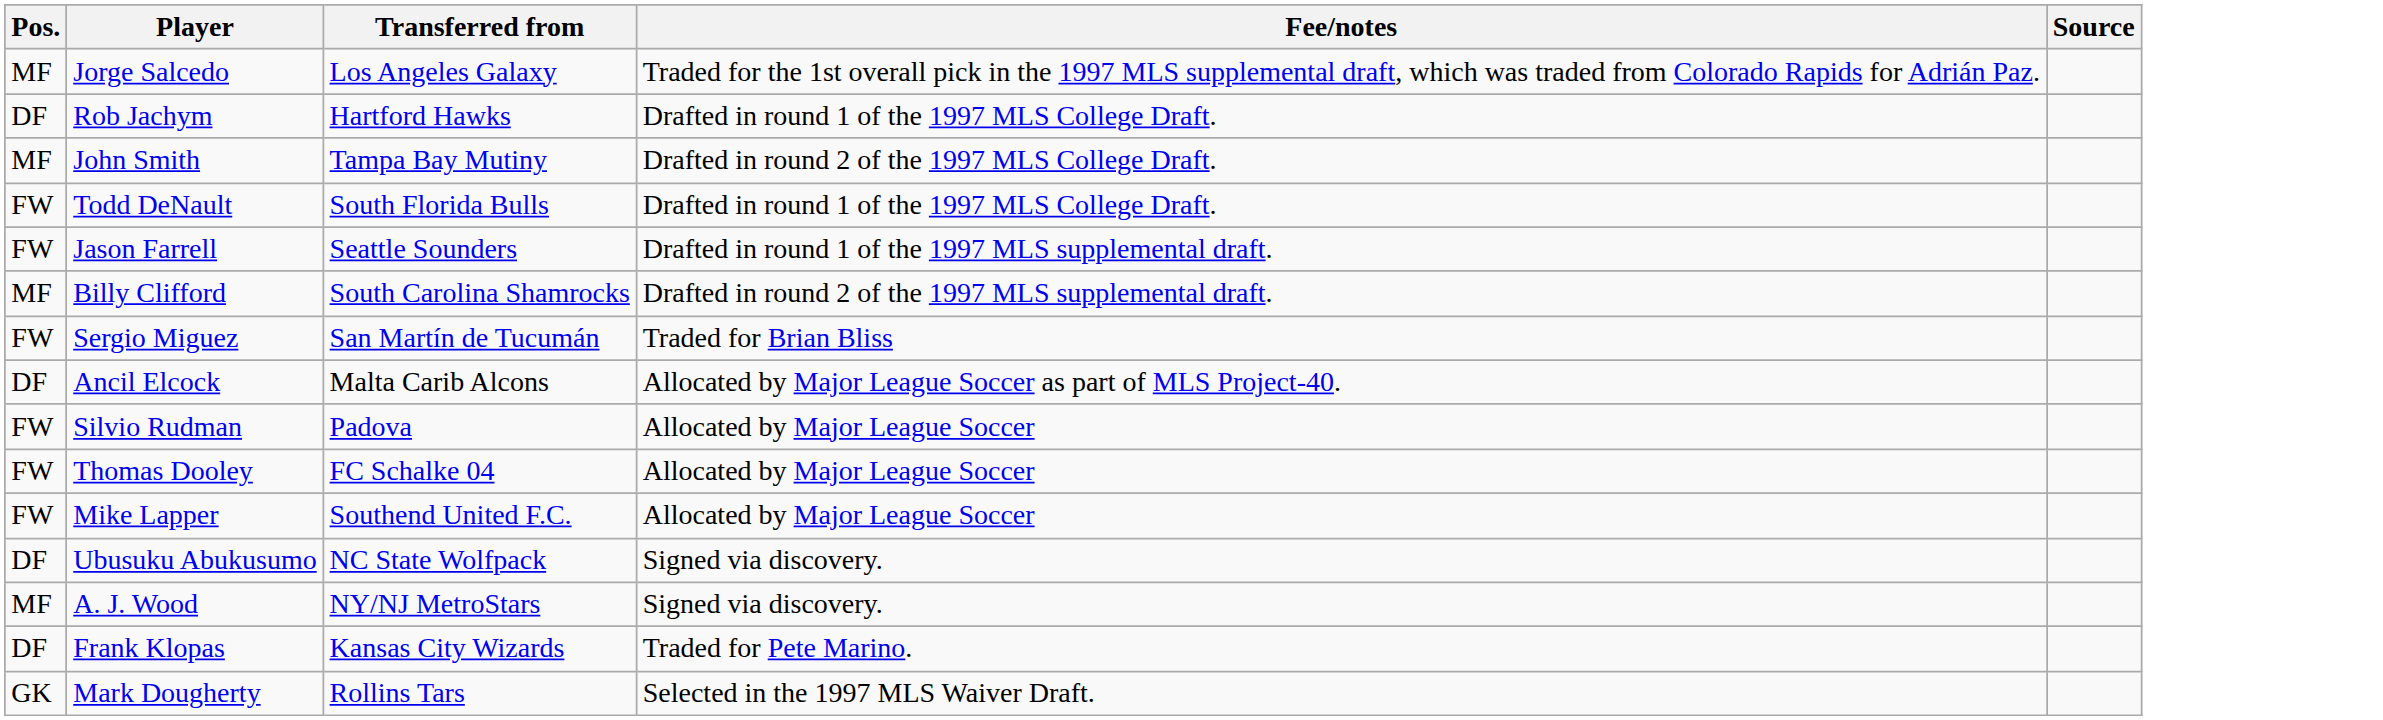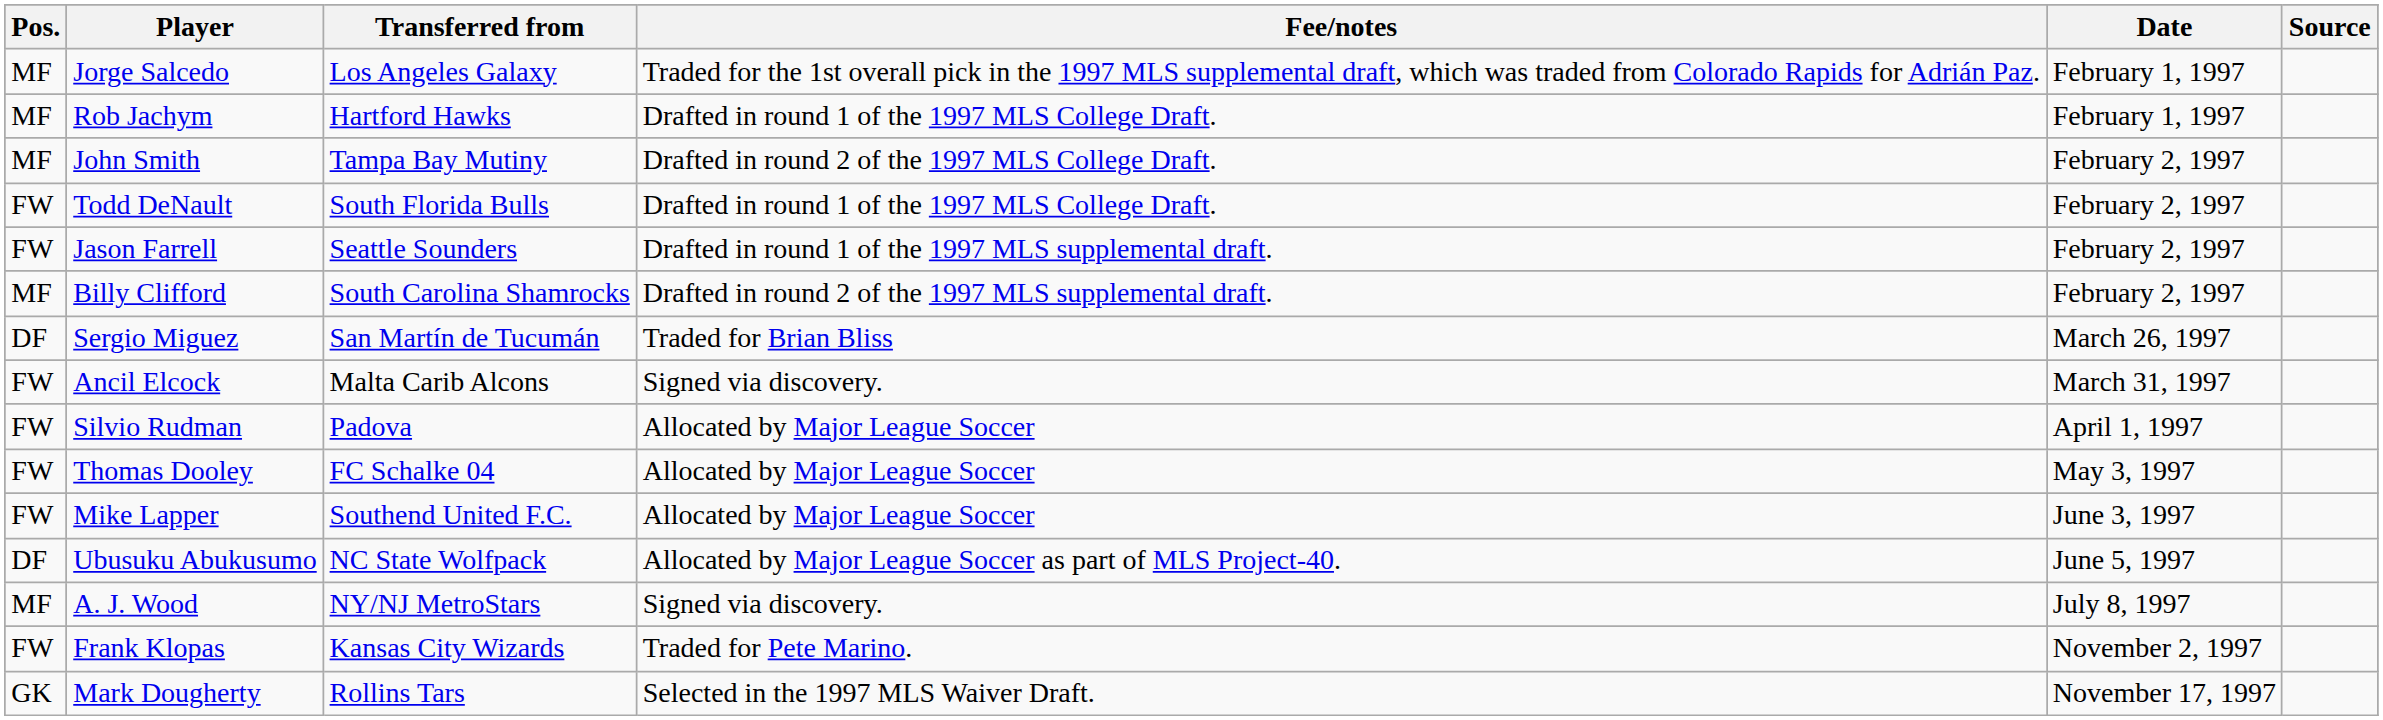+ column: Date | February 1, 1997 | February 1, 1997 | February 2, 1997 | February 2, 1997 | February 2, 1997 | February 2, 1997 | March 26, 1997 | March 31, 1997 | April 1, 1997 | May 3, 1997 | June 3, 1997 | June 5, 1997 | July 8, 1997 | November 2, 1997 | November 17, 1997
Rob Jachym | Pos.: DF -> MF
Sergio Miguez | Pos.: FW -> DF
Ancil Elcock | Pos.: DF -> FW
Ancil Elcock | Fee/notes: Allocated by Major League Soccer as part of MLS Project-40. -> Signed via discovery.
Ubusuku Abukusumo | Fee/notes: Signed via discovery. -> Allocated by Major League Soccer as part of MLS Project-40.
Frank Klopas | Pos.: DF -> FW
